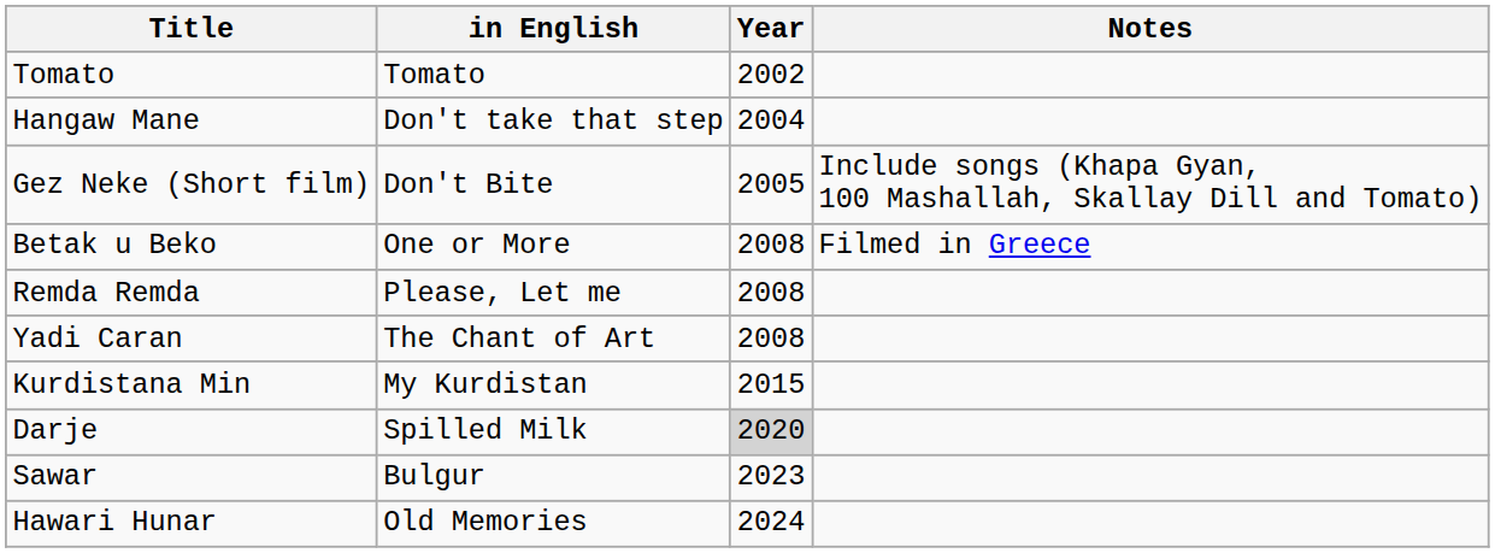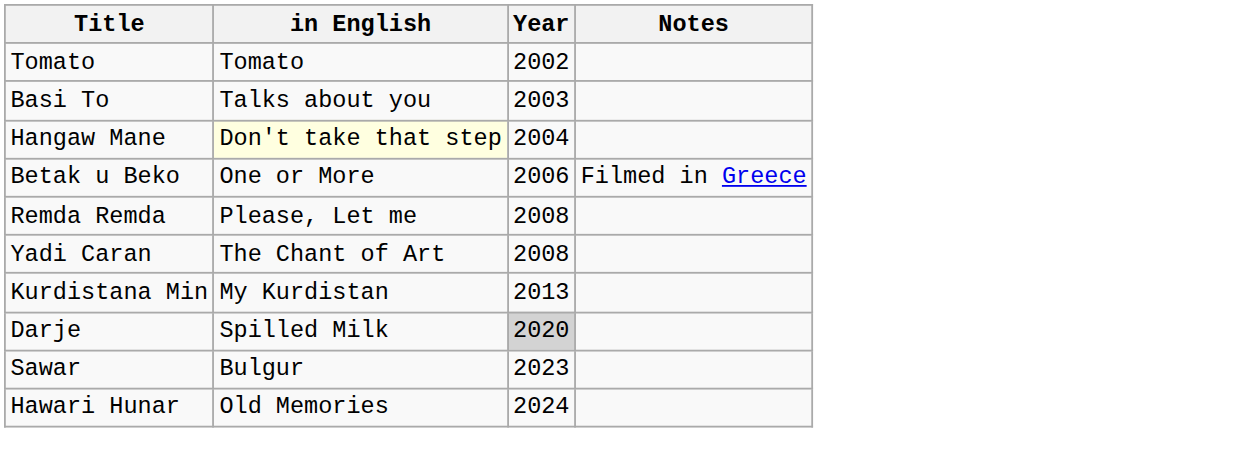+ row: Basi To | Talks about you | 2003
Hangaw Mane | in English: no background -> lightyellow background
- row: Gez Neke (Short film) | Don't Bite | 2005 | Include songs (Khapa Gyan, 100 Mashallah, Skallay Dill and Tomato)
Betak u Beko | Year: 2008 -> 2006
Kurdistana Min | Year: 2015 -> 2013
